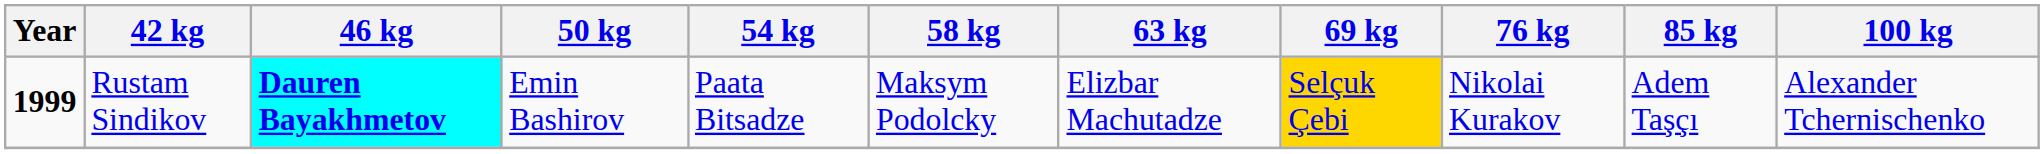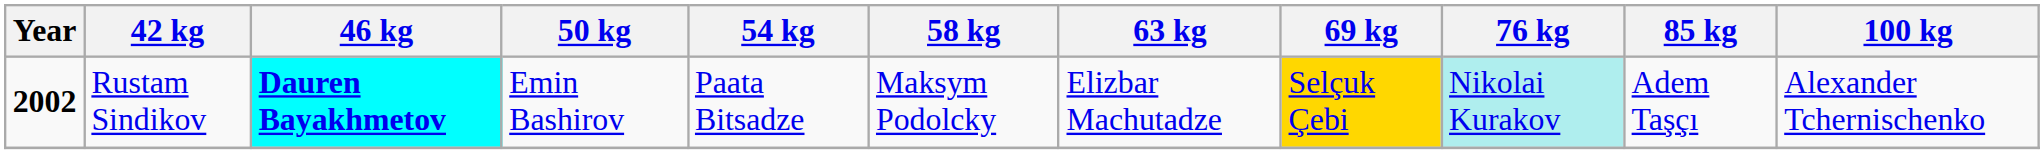Rustam Sindikov | Year: 1999 -> 2002
Rustam Sindikov | 76 kg: no background -> paleturquoise background
